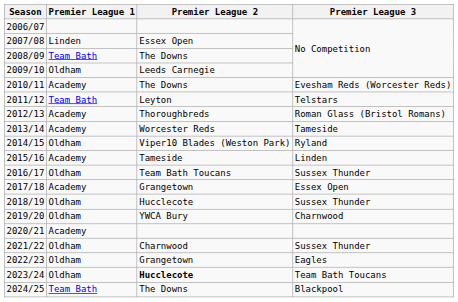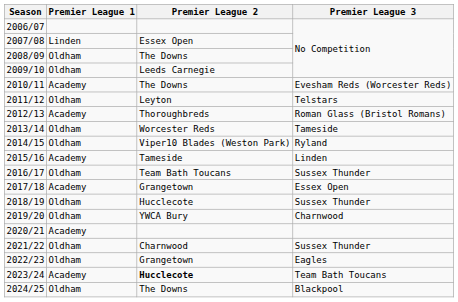2008/09 | Premier League 1: Team Bath -> Oldham
2011/12 | Premier League 1: Team Bath -> Oldham
2013/14 | Premier League 1: Academy -> Oldham
2023/24 | Premier League 1: Oldham -> Academy
2024/25 | Premier League 1: Team Bath -> Oldham
